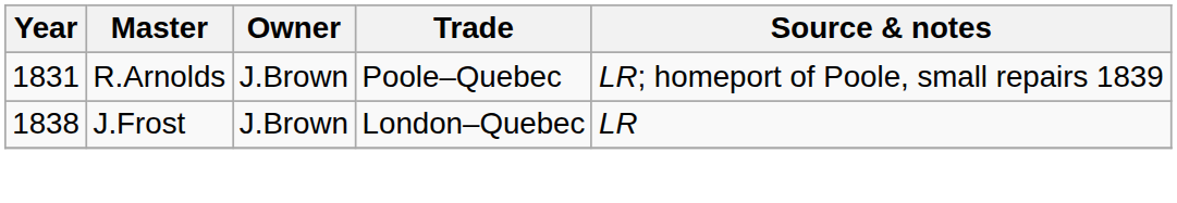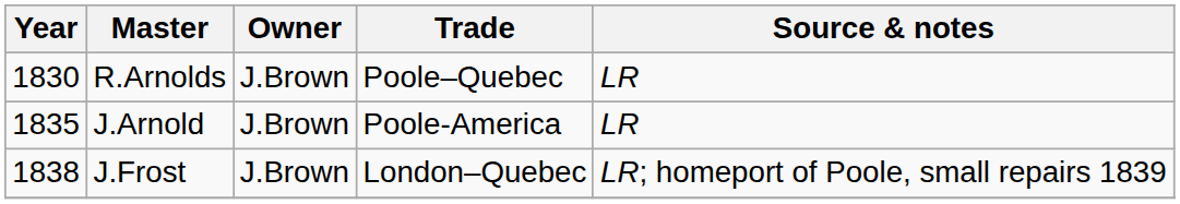R.Arnolds | Year: 1831 -> 1830
R.Arnolds | Source & notes: LR; homeport of Poole, small repairs 1839 -> LR
+ row: 1835 | J.Arnold | J.Brown | Poole-America | LR
J.Frost | Source & notes: LR -> LR; homeport of Poole, small repairs 1839
